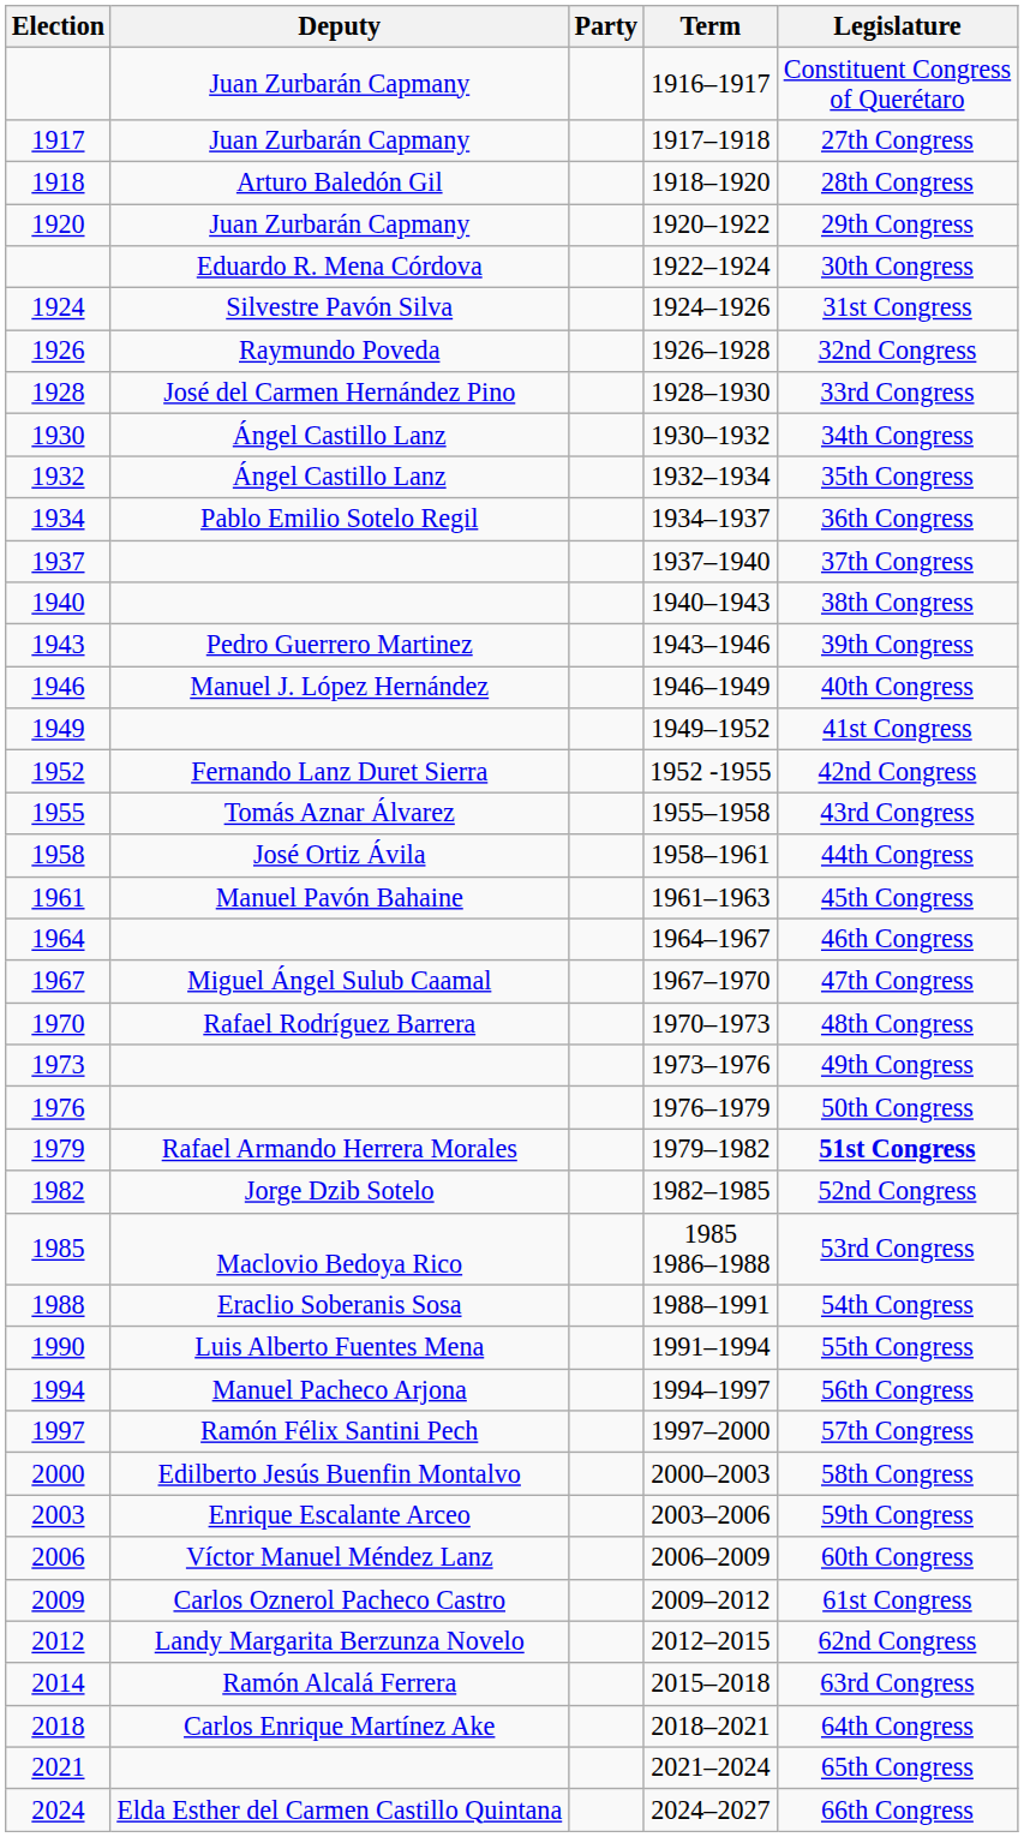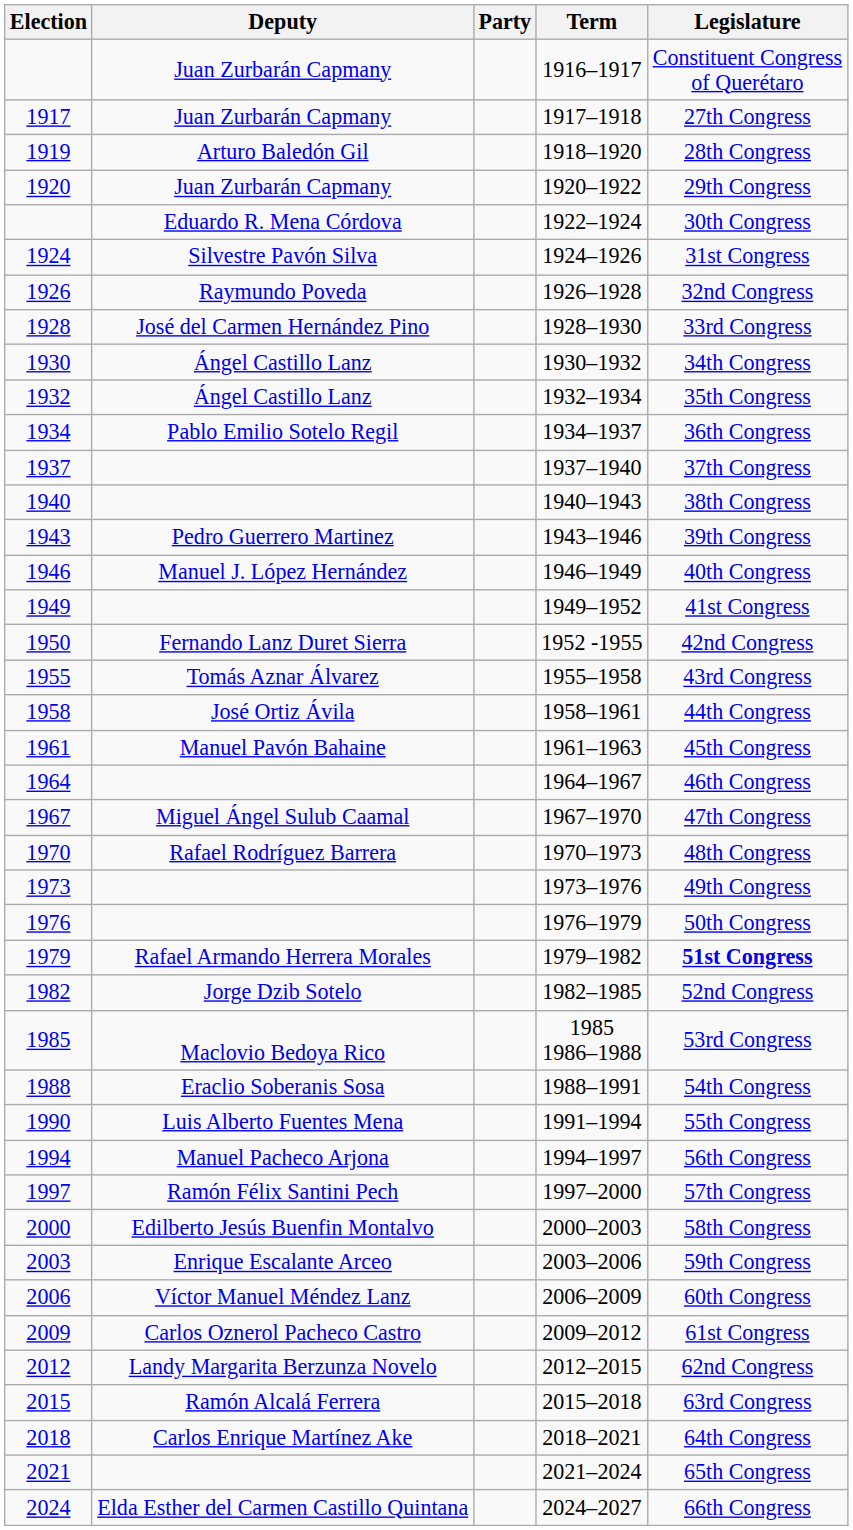1918–1920 | Election: 1918 -> 1919
1952 -1955 | Election: 1952 -> 1950
2015–2018 | Election: 2014 -> 2015
